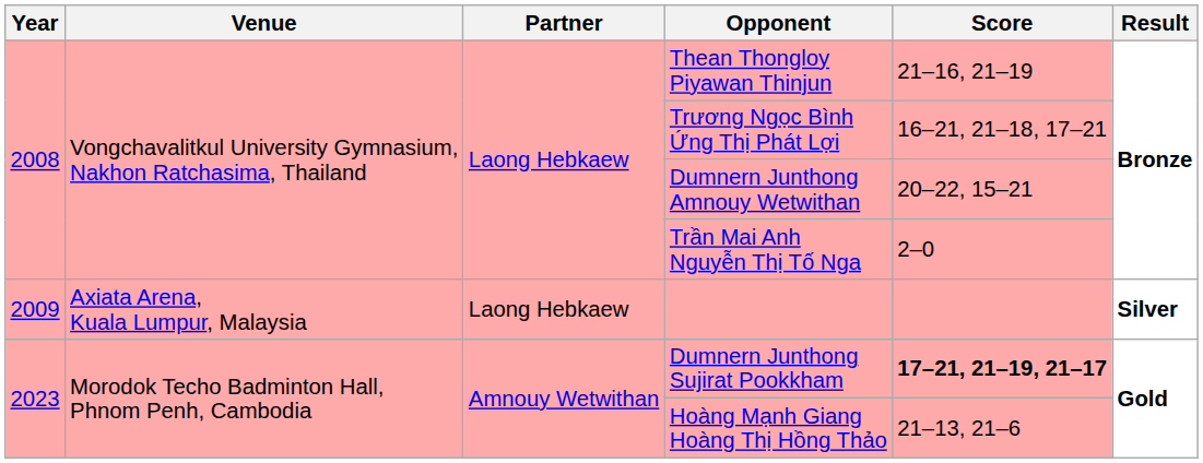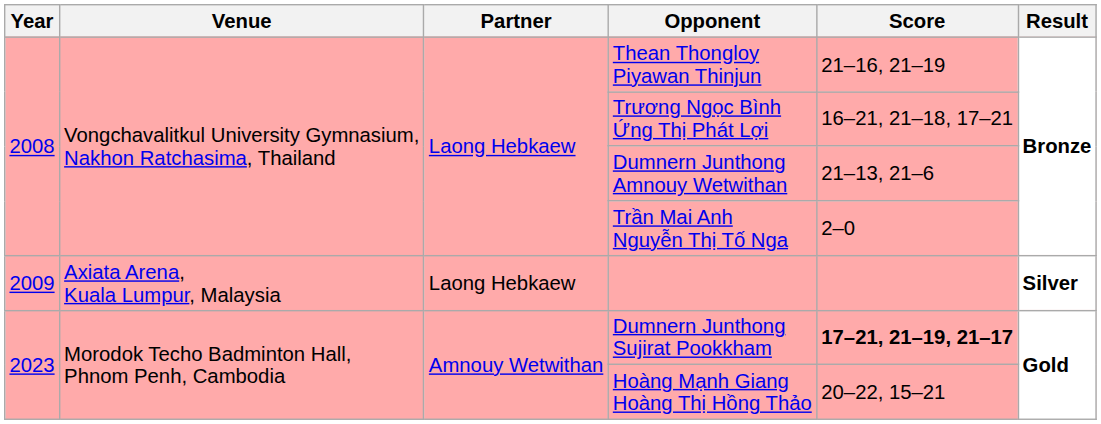Dumnern Junthong Amnouy Wetwithan | Score: 20–22, 15–21 -> 21–13, 21–6
Hoàng Mạnh Giang Hoàng Thị Hồng Thảo | Score: 21–13, 21–6 -> 20–22, 15–21
